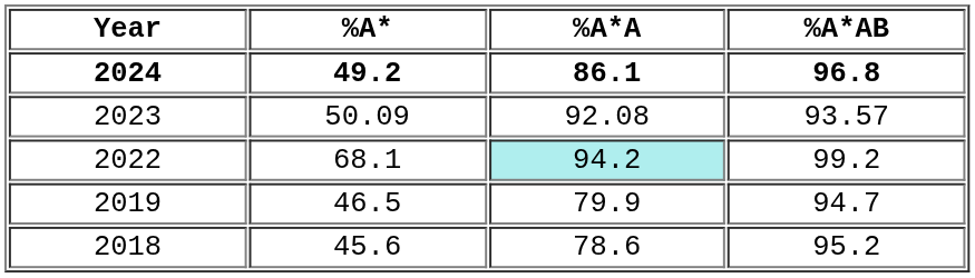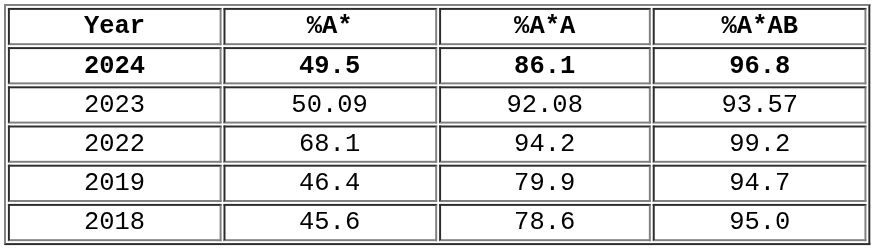2024 | %A*: 49.2 -> 49.5
2022 | %A*A: paleturquoise background -> no background
2019 | %A*: 46.5 -> 46.4
2018 | %A*AB: 95.2 -> 95.0
